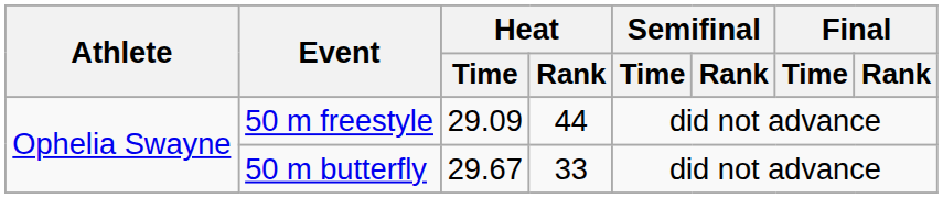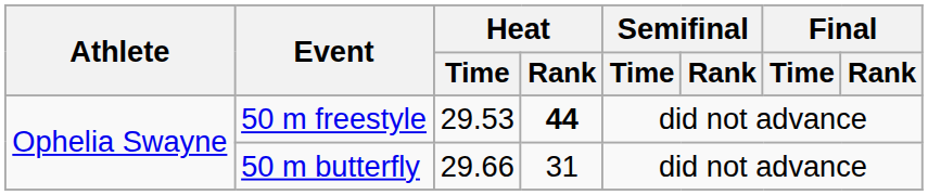50 m freestyle | Heat / Time: 29.09 -> 29.53
50 m freestyle | Heat / Rank: normal -> bold
50 m butterfly | Heat / Time: 29.67 -> 29.66
50 m butterfly | Heat / Rank: 33 -> 31
